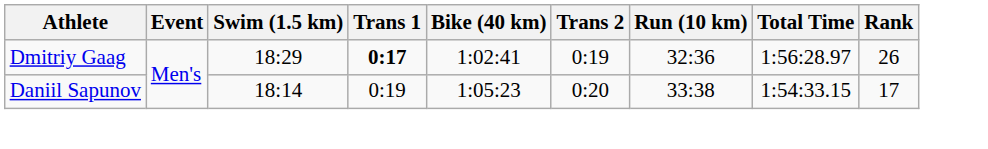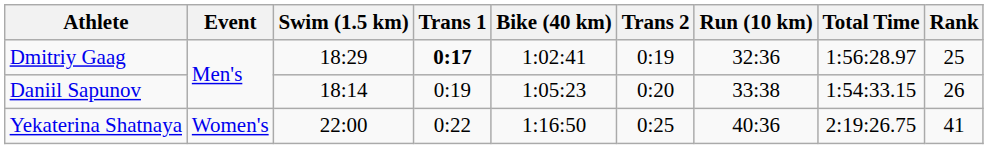Dmitriy Gaag | Rank: 26 -> 25
Daniil Sapunov | Rank: 17 -> 26
+ row: Yekaterina Shatnaya | Women's | 22:00 | 0:22 | 1:16:50 | 0:25 | 40:36 | 2:19:26.75 | 41
